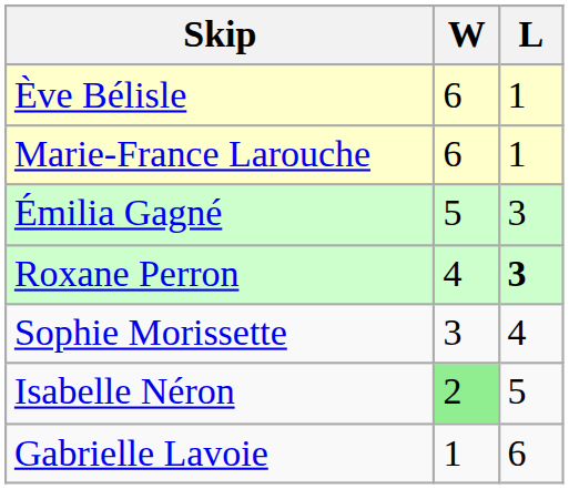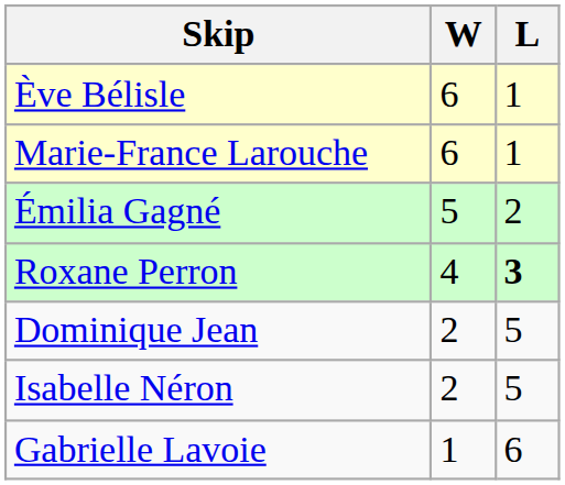Émilia Gagné | L: 3 -> 2
- row: Sophie Morissette | 3 | 4
+ row: Dominique Jean | 2 | 5
Isabelle Néron | W: lightgreen background -> no background
